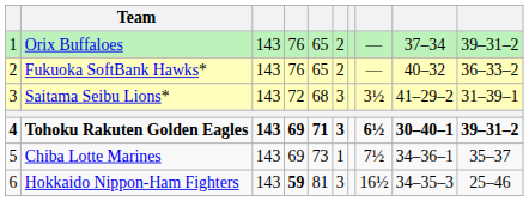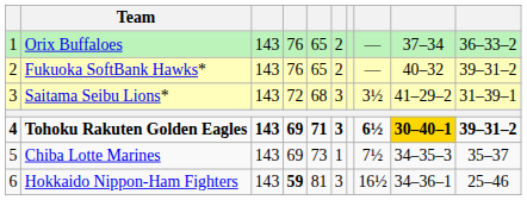Orix Buffaloes | column 10: 39–31–2 -> 36–33–2
Fukuoka SoftBank Hawks* | column 10: 36–33–2 -> 39–31–2
Tohoku Rakuten Golden Eagles | column 9: no background -> gold background
Chiba Lotte Marines | column 9: 34–36–1 -> 34–35–3
Hokkaido Nippon-Ham Fighters | column 9: 34–35–3 -> 34–36–1
